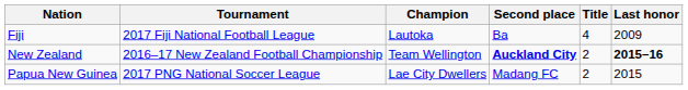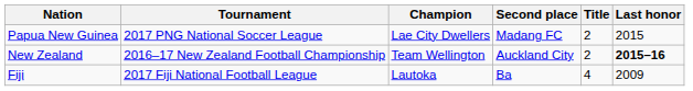rows swapped: Fiji <-> Papua New Guinea
New Zealand | Second place: bold -> normal
